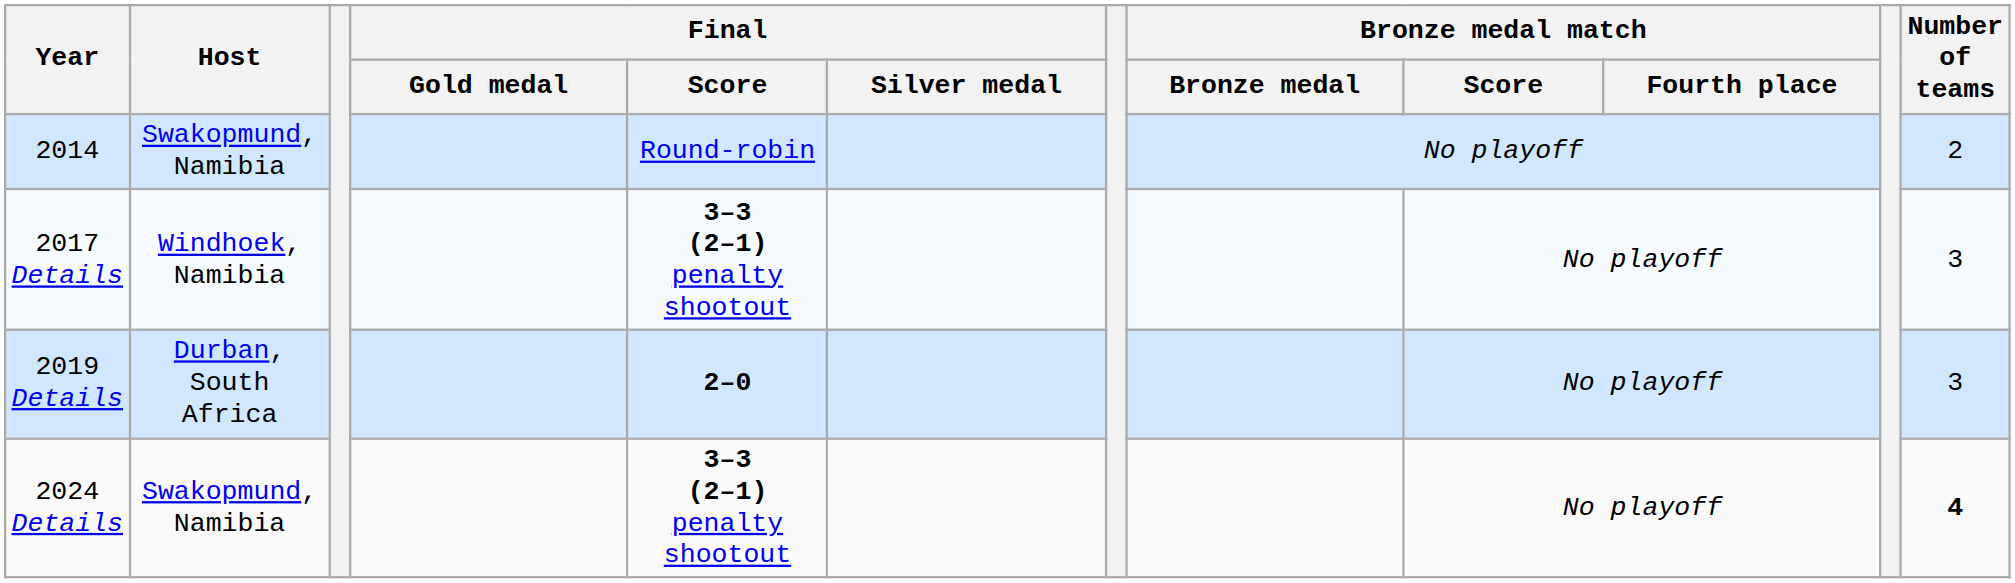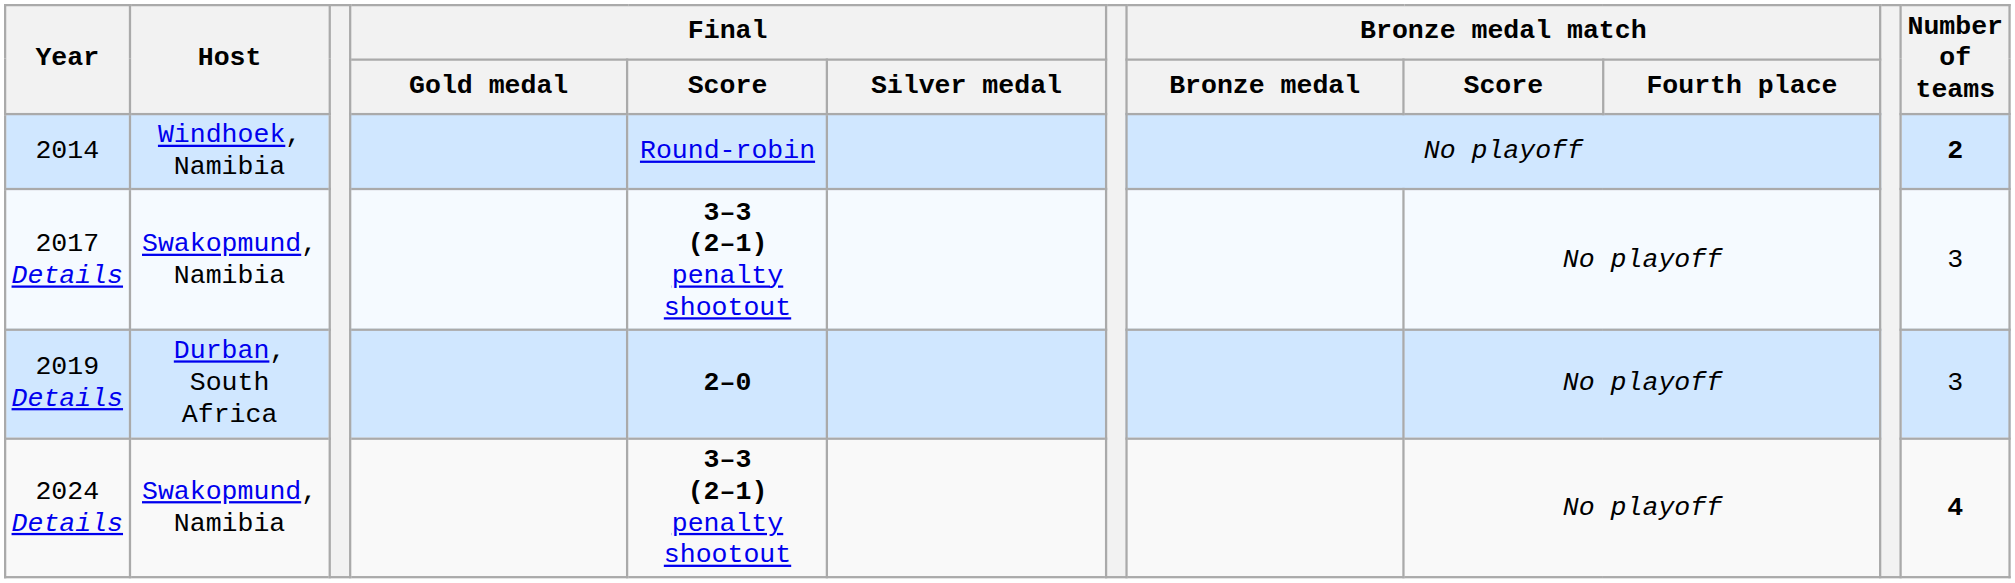2014 | Host: Swakopmund, Namibia -> Windhoek, Namibia
2014 | Number of teams: normal -> bold
2017 Details | Host: Windhoek, Namibia -> Swakopmund, Namibia
